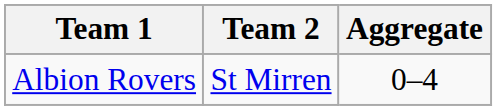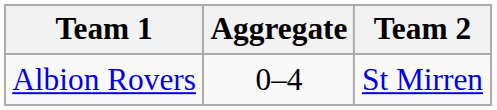columns swapped: Aggregate <-> Team 2
